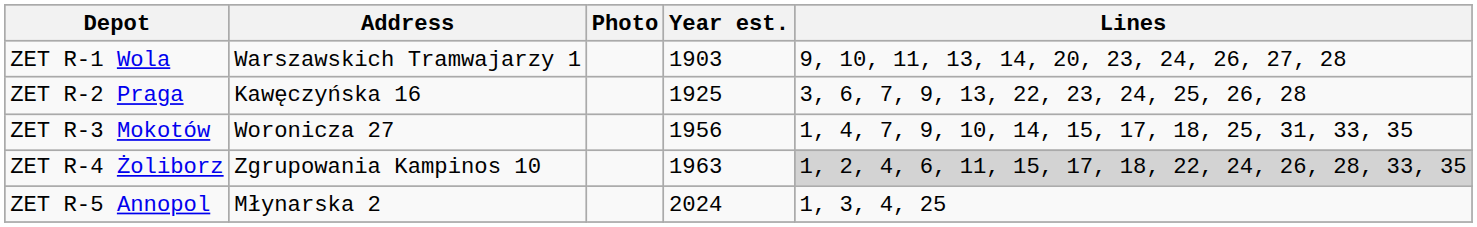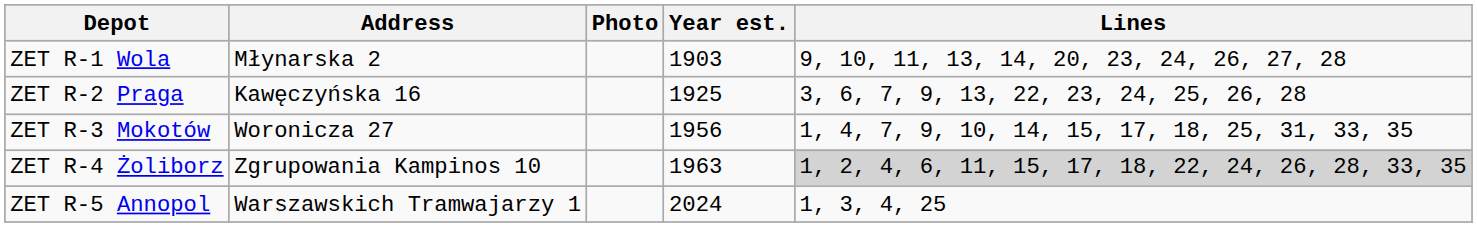ZET R-1 Wola | Address: Warszawskich Tramwajarzy 1 -> Młynarska 2
ZET R-5 Annopol | Address: Młynarska 2 -> Warszawskich Tramwajarzy 1
